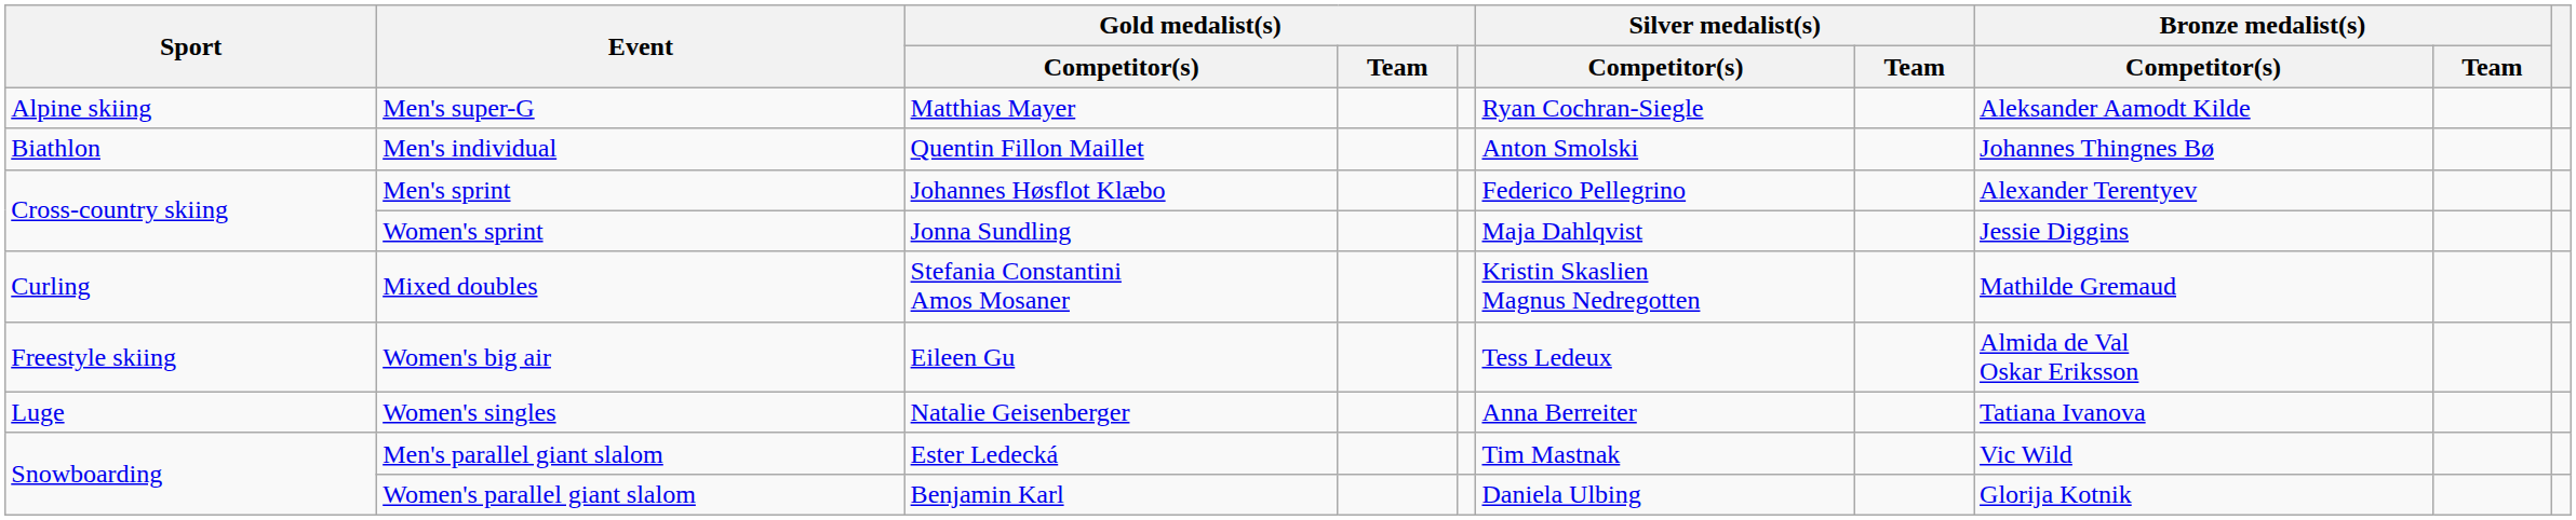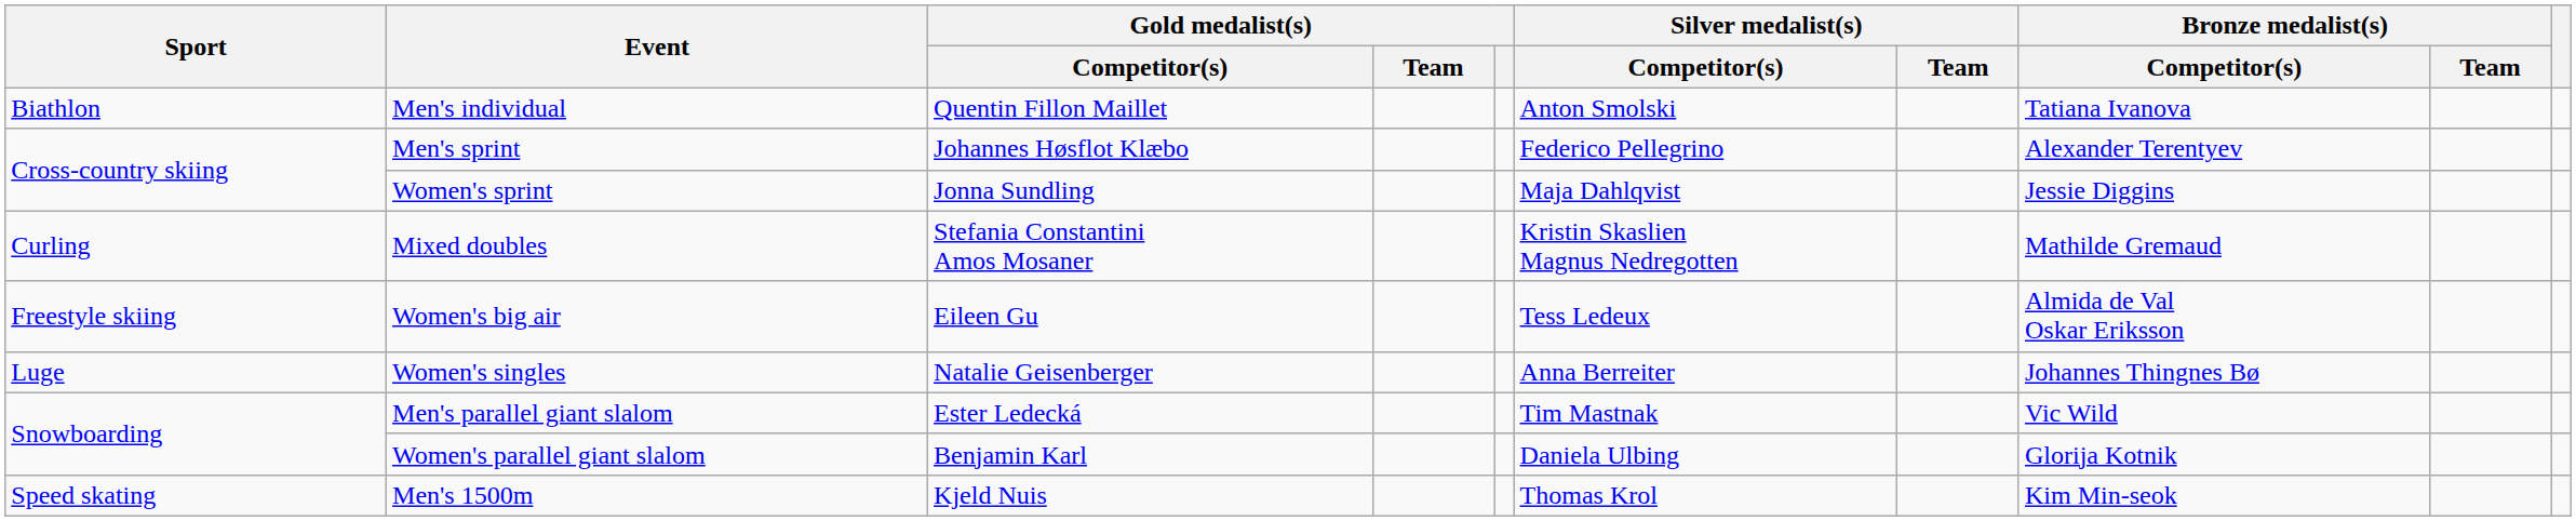- row: Alpine skiing | Men's super-G | Matthias Mayer | Ryan Cochran-Siegle | Aleksander Aamodt Kilde
Men's individual | Bronze medalist(s) / Competitor(s): Johannes Thingnes Bø -> Tatiana Ivanova
Women's singles | Bronze medalist(s) / Competitor(s): Tatiana Ivanova -> Johannes Thingnes Bø
+ row: Speed skating | Men's 1500m | Kjeld Nuis | Thomas Krol | Kim Min-seok
